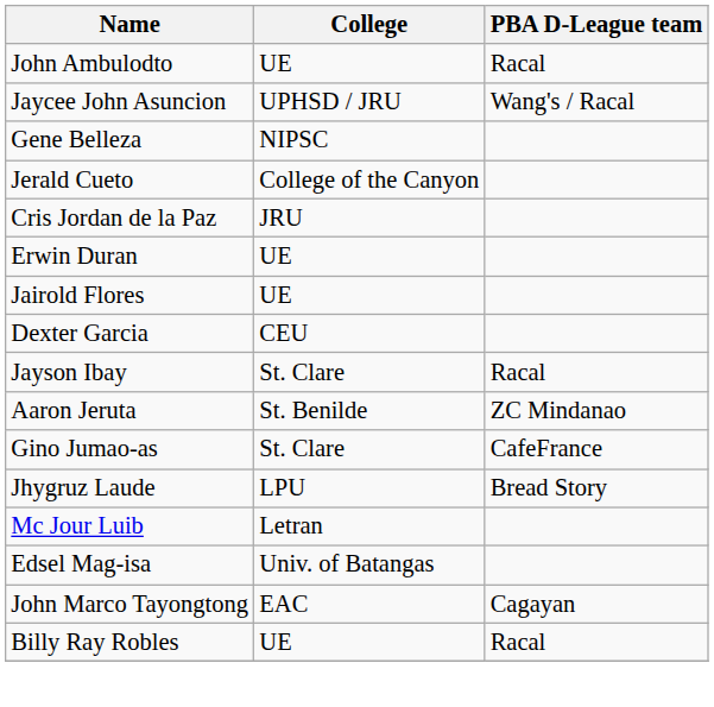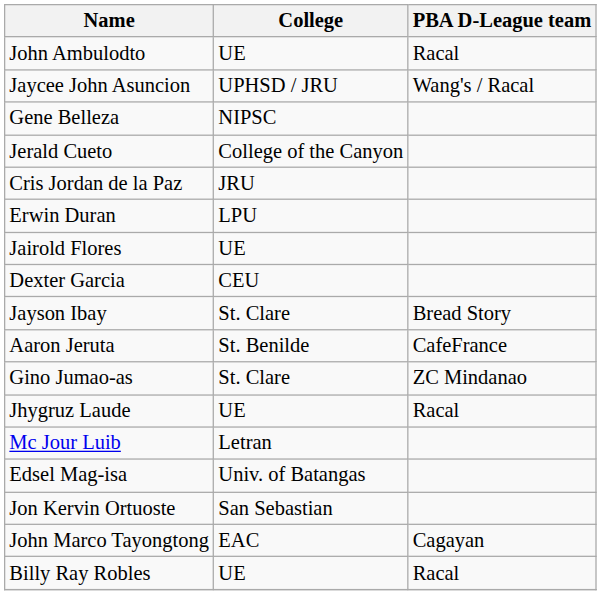Erwin Duran | College: UE -> LPU
Jayson Ibay | PBA D-League team: Racal -> Bread Story
Aaron Jeruta | PBA D-League team: ZC Mindanao -> CafeFrance
Gino Jumao-as | PBA D-League team: CafeFrance -> ZC Mindanao
Jhygruz Laude | College: LPU -> UE
Jhygruz Laude | PBA D-League team: Bread Story -> Racal
+ row: Jon Kervin Ortuoste | San Sebastian
